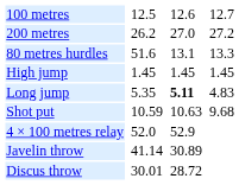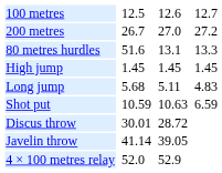200 metres | column 3: 26.2 -> 26.7
Long jump | column 3: 5.35 -> 5.68
Long jump | column 5: bold -> normal
Shot put | column 7: 9.68 -> 6.59
rows swapped: Discus throw <-> 4 × 100 metres relay
Javelin throw | column 5: 30.89 -> 39.05
